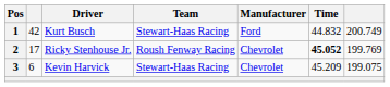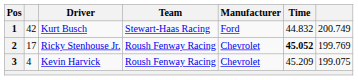3 | column 2: 6 -> 4
3 | Team: Stewart-Haas Racing -> Roush Fenway Racing
